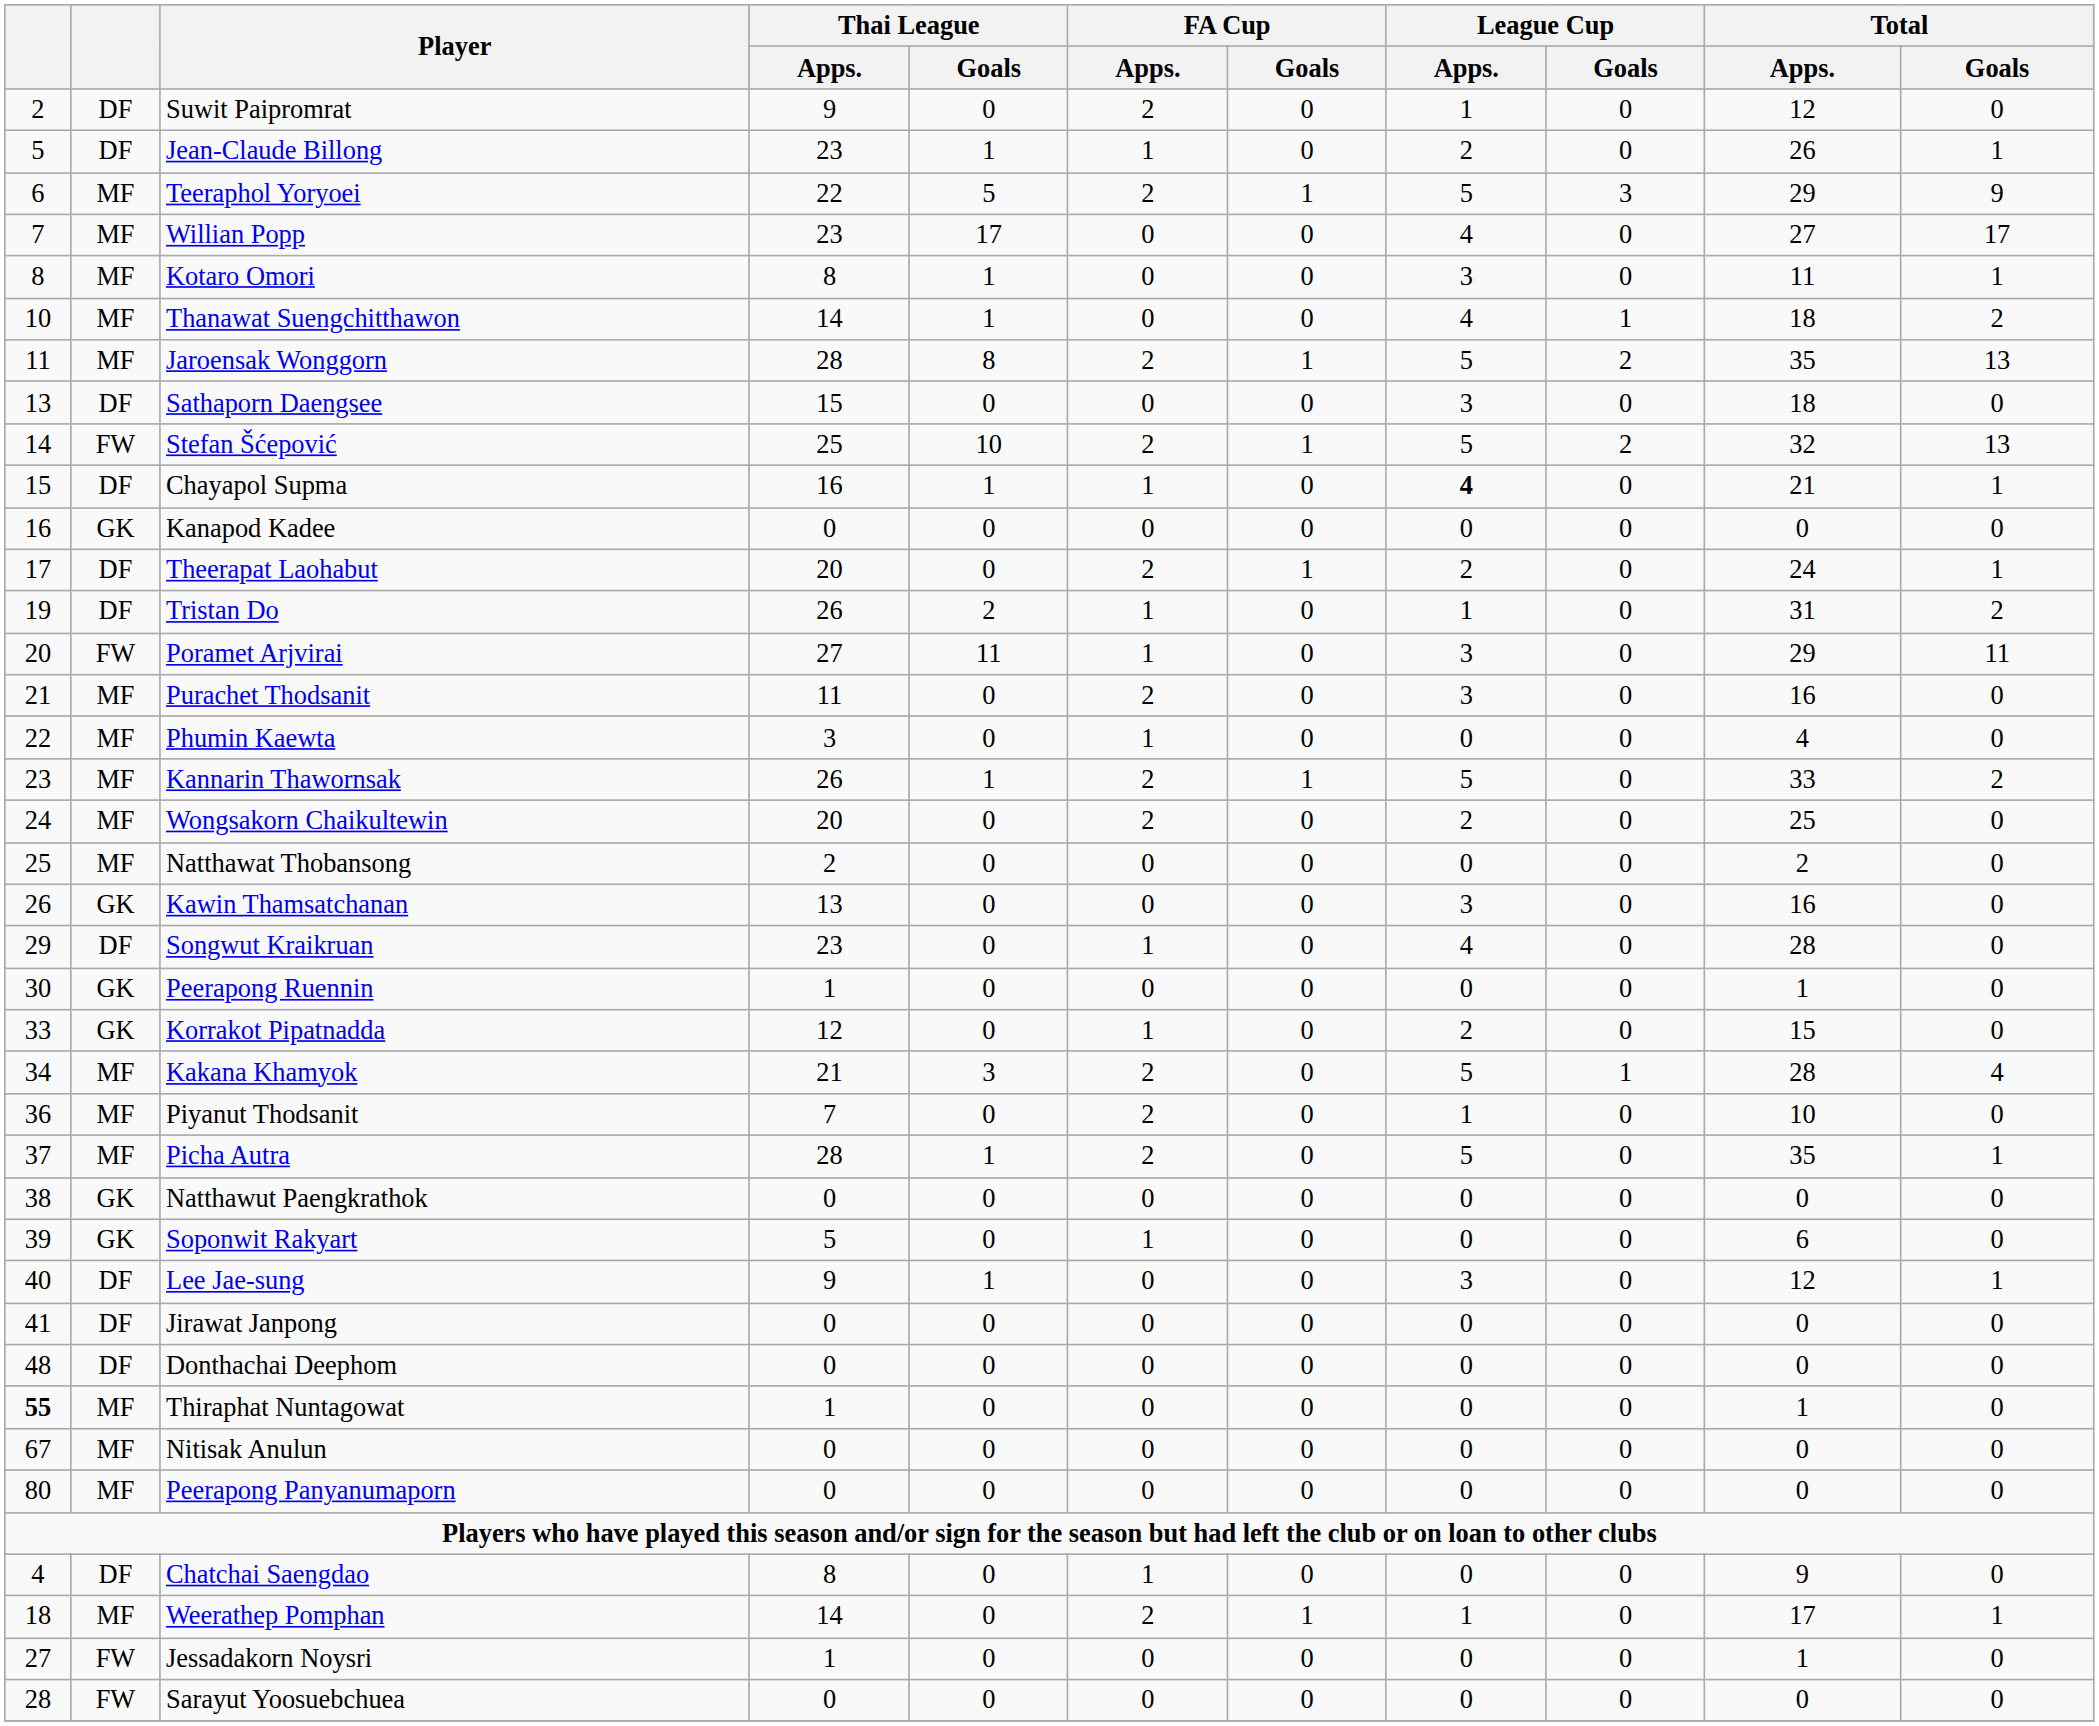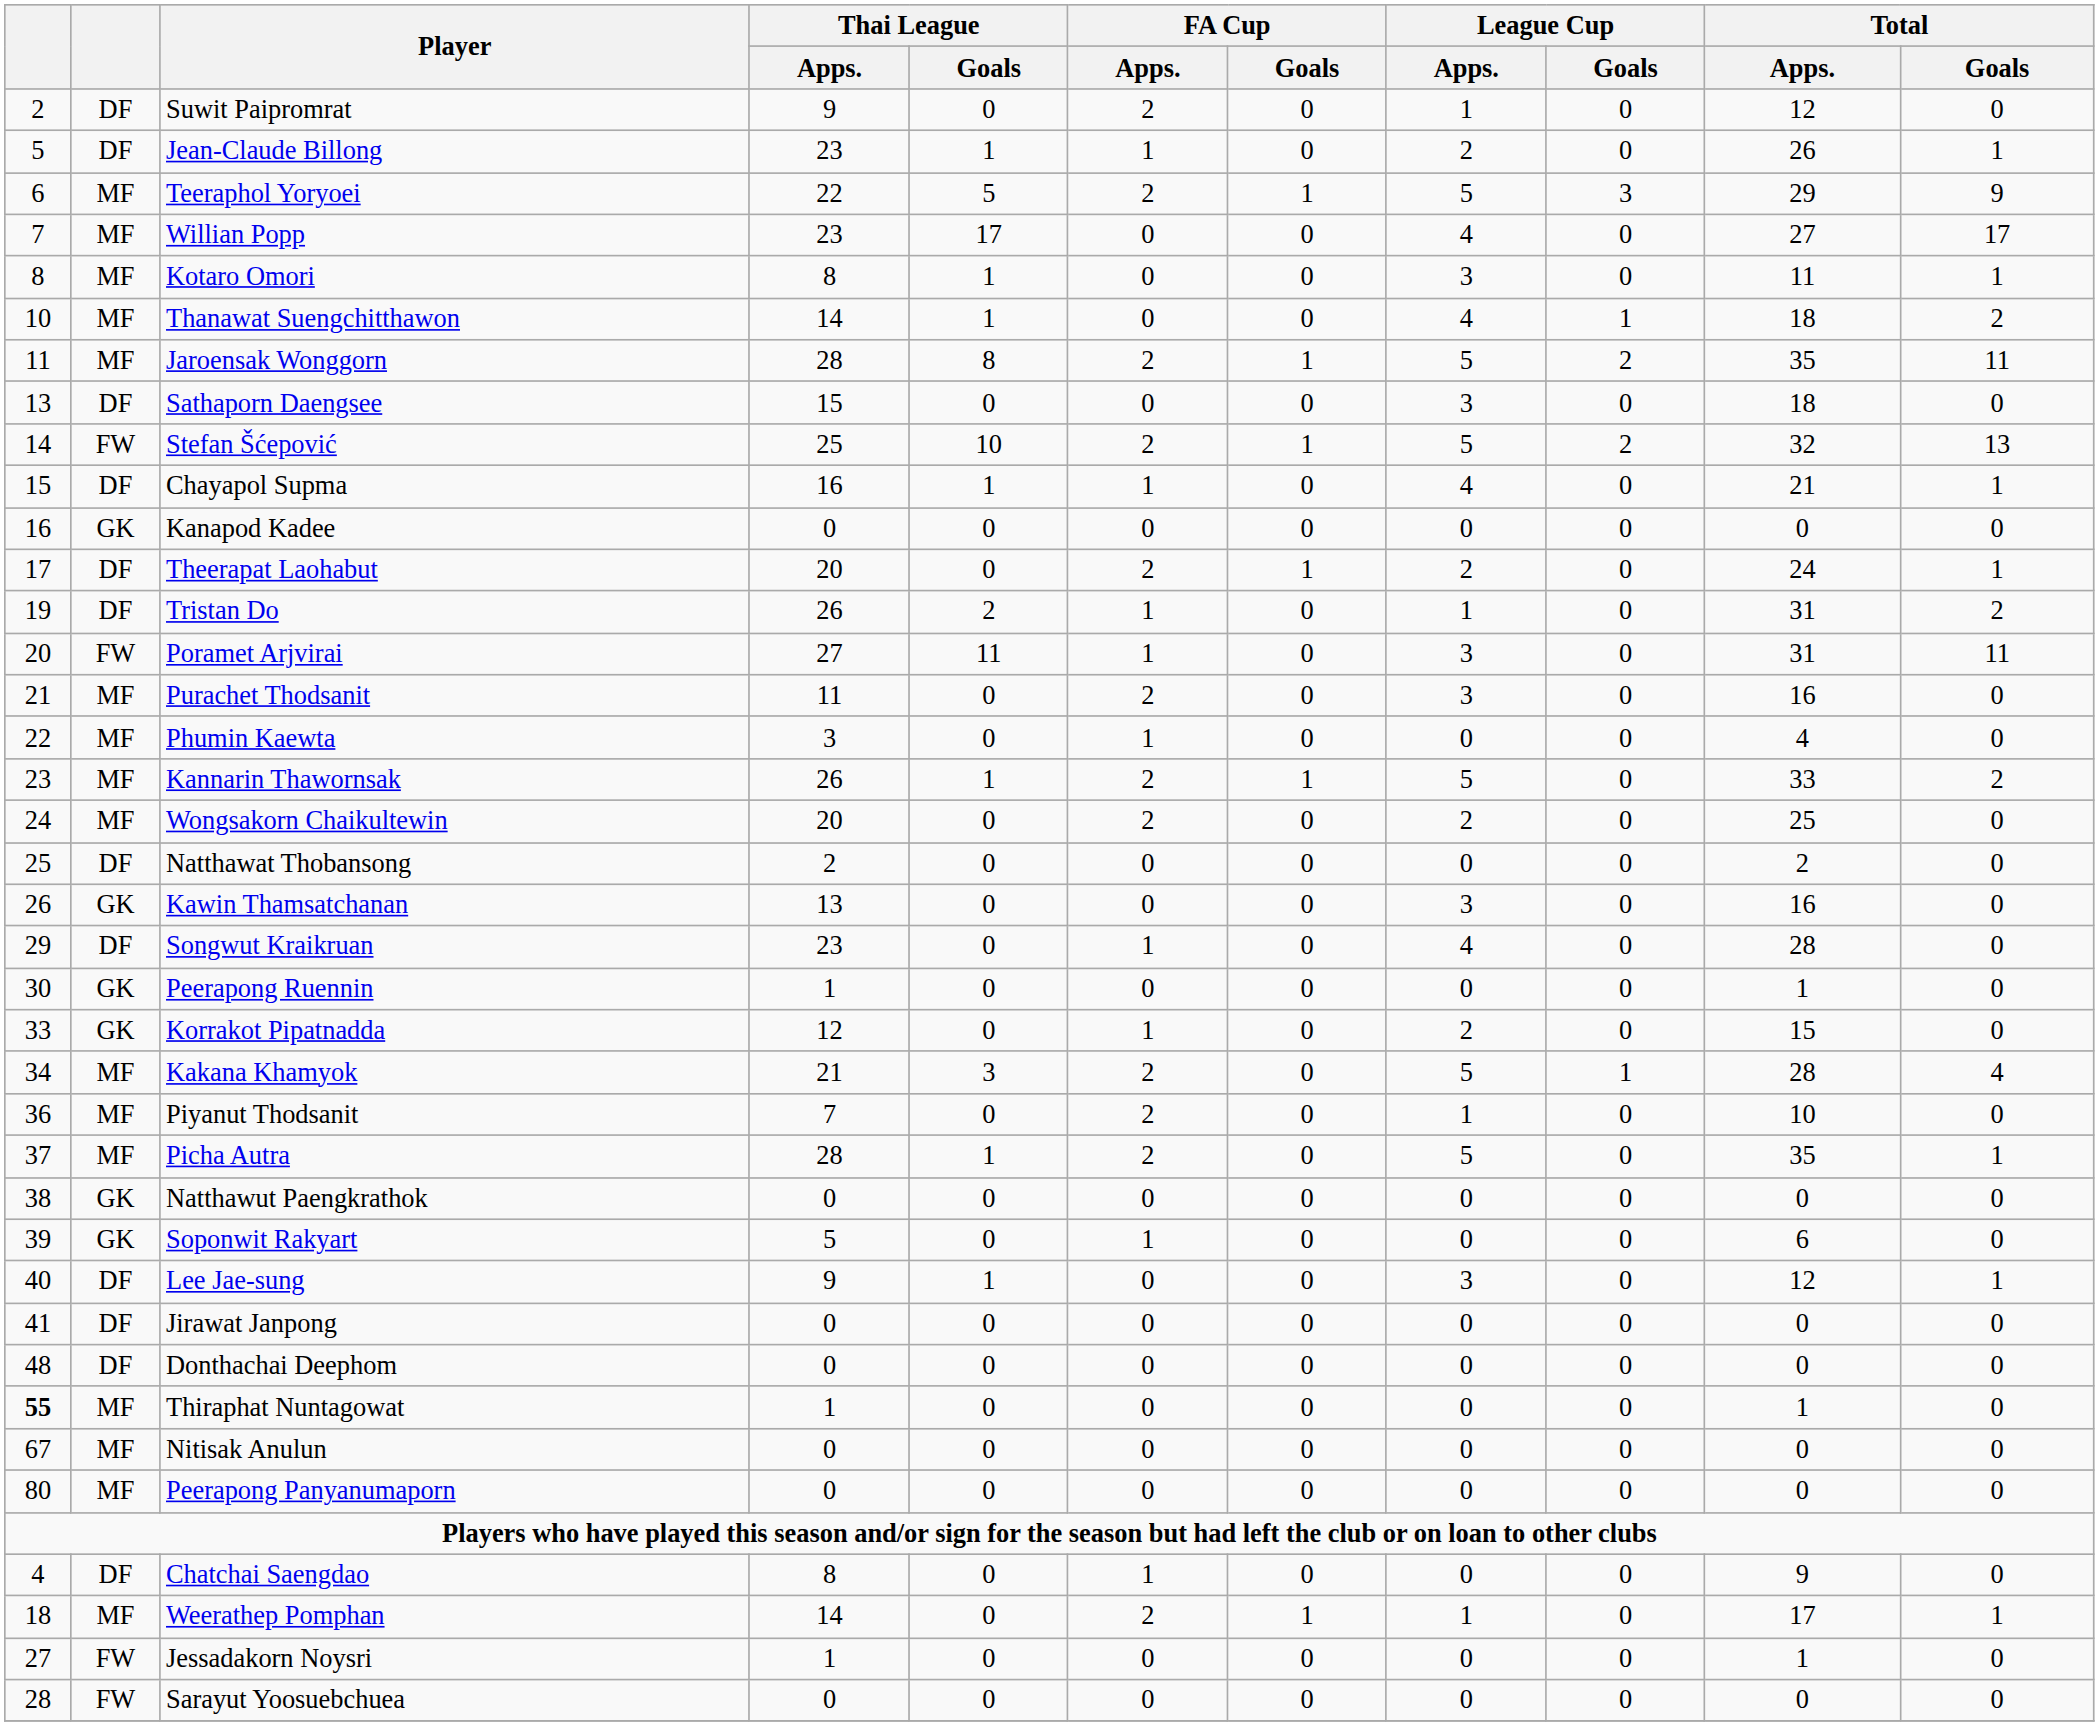Jaroensak Wonggorn | Total / Goals: 13 -> 11
Chayapol Supma | League Cup / Apps.: bold -> normal
Poramet Arjvirai | Total / Apps.: 29 -> 31
Natthawat Thobansong | column 2: MF -> DF
